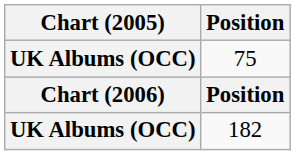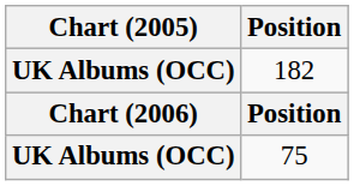rows swapped: 182 <-> 75
